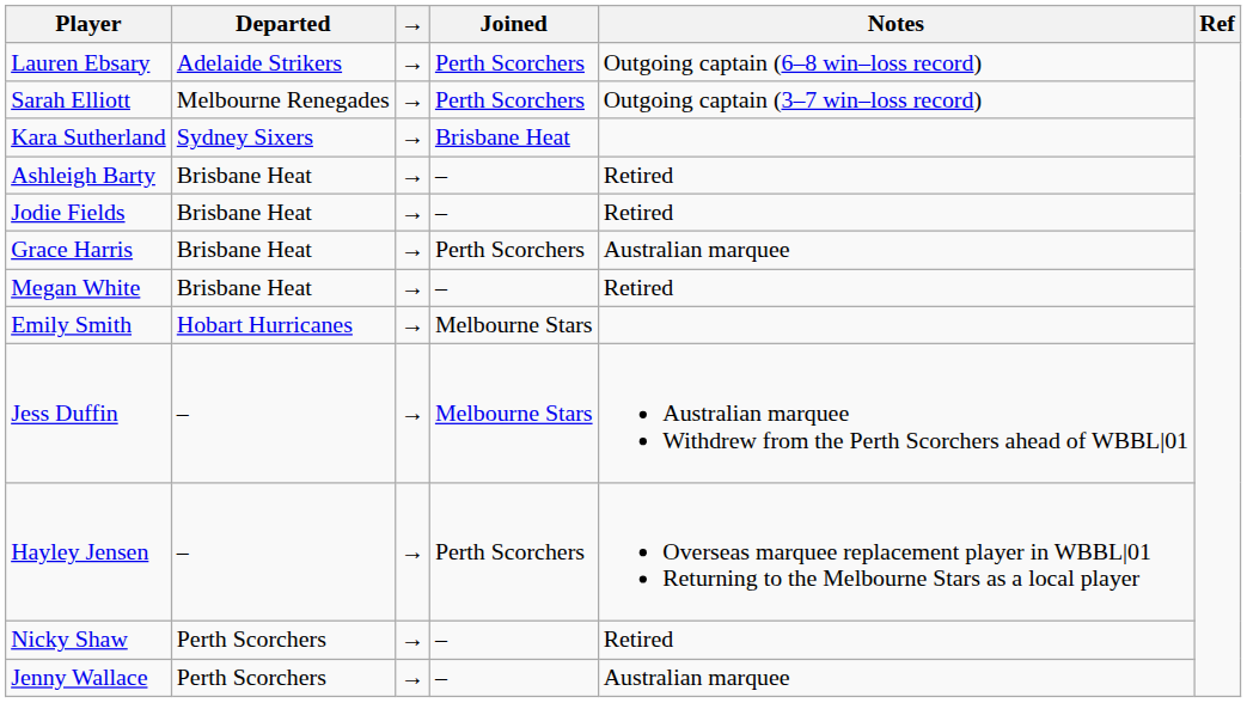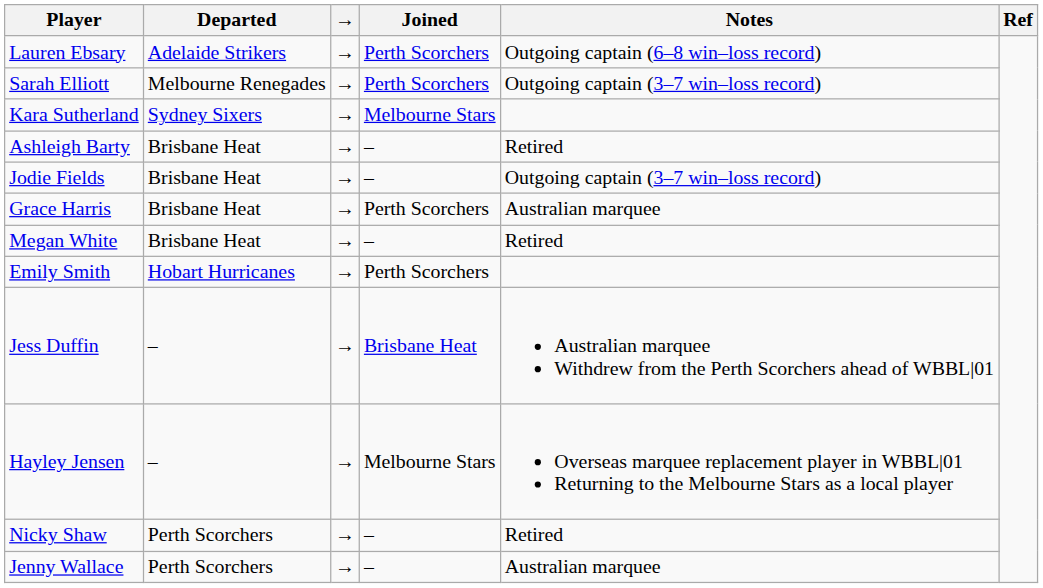Kara Sutherland | Joined: Brisbane Heat -> Melbourne Stars
Jodie Fields | Notes: Retired -> Outgoing captain (3–7 win–loss record)
Emily Smith | Joined: Melbourne Stars -> Perth Scorchers
Jess Duffin | Joined: Melbourne Stars -> Brisbane Heat
Hayley Jensen | Joined: Perth Scorchers -> Melbourne Stars
